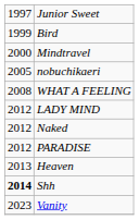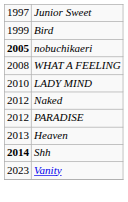- row: 2000 | Mindtravel
nobuchikaeri | column 1: normal -> bold
LADY MIND | column 1: 2012 -> 2010
